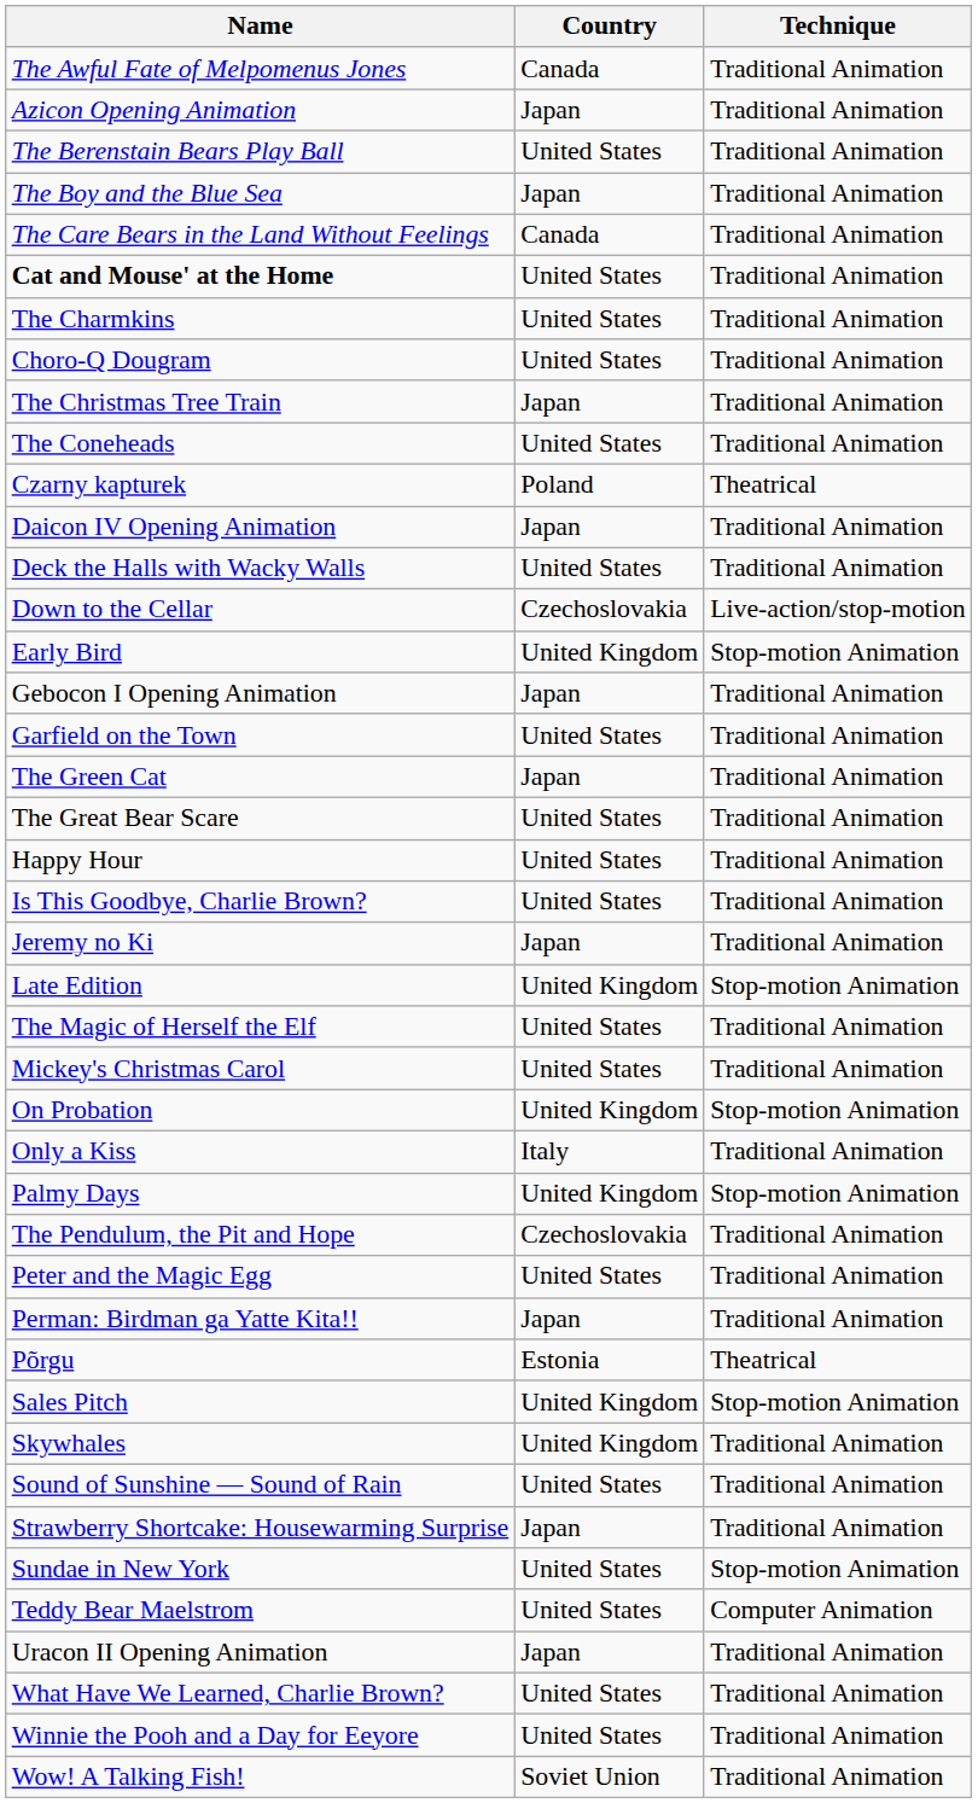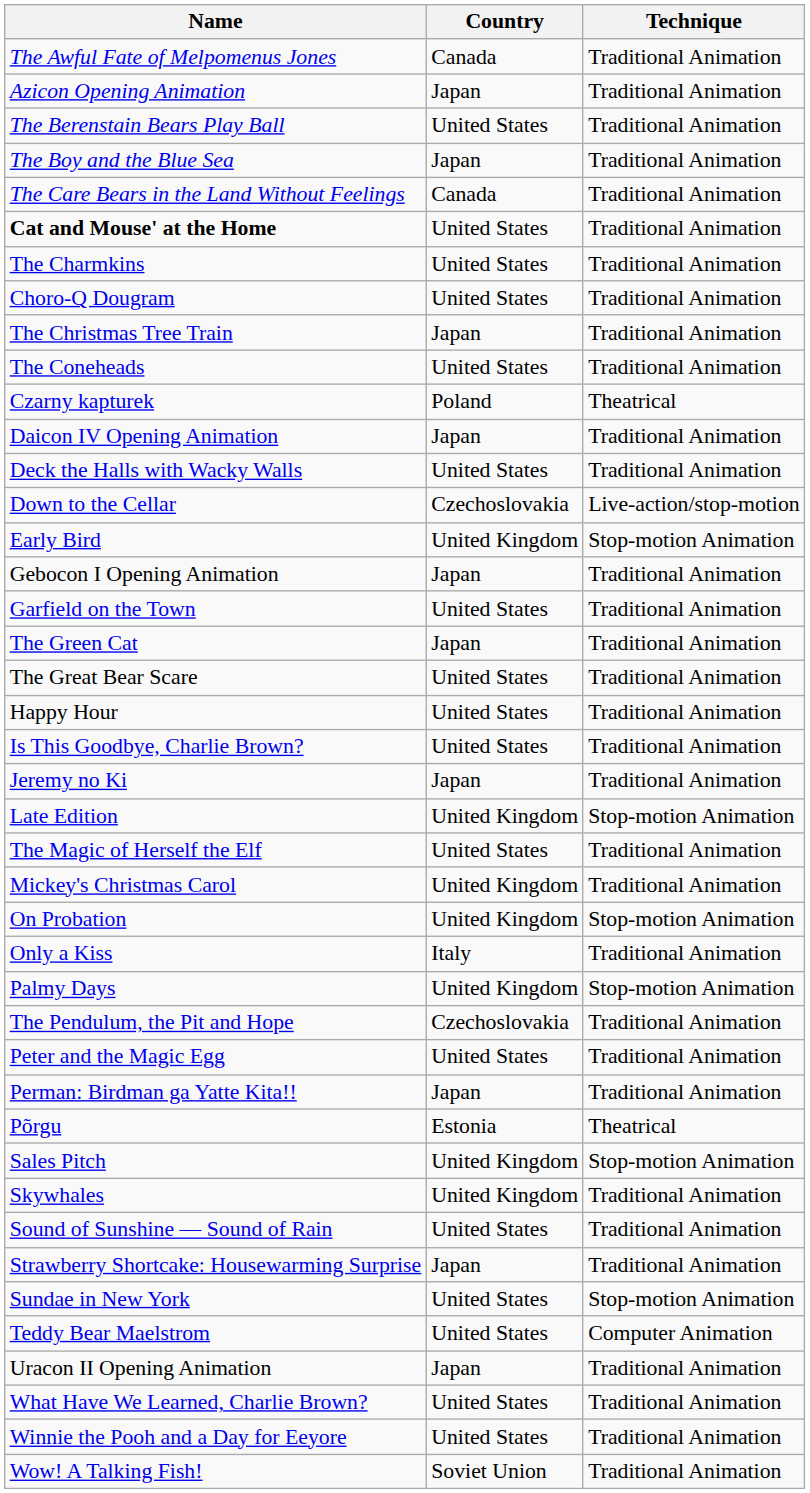Mickey's Christmas Carol | Country: United States -> United Kingdom
